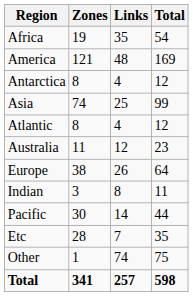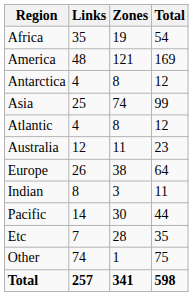columns swapped: Zones <-> Links
